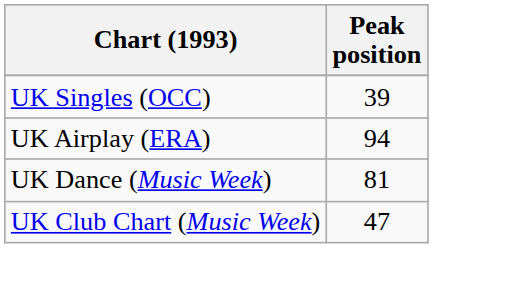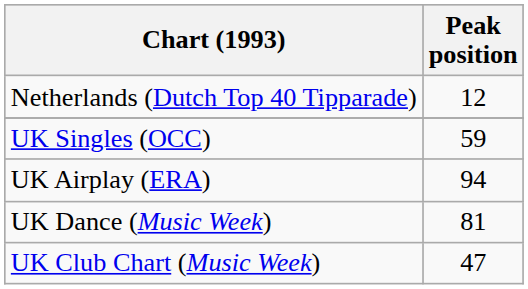+ row: Netherlands (Dutch Top 40 Tipparade) | 12
UK Singles (OCC) | Peak position: 39 -> 59
